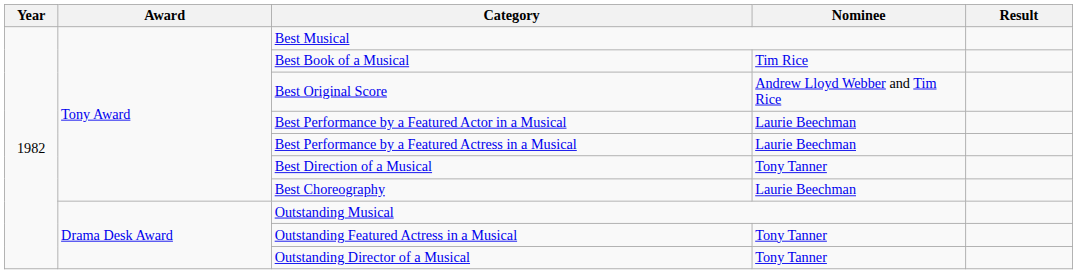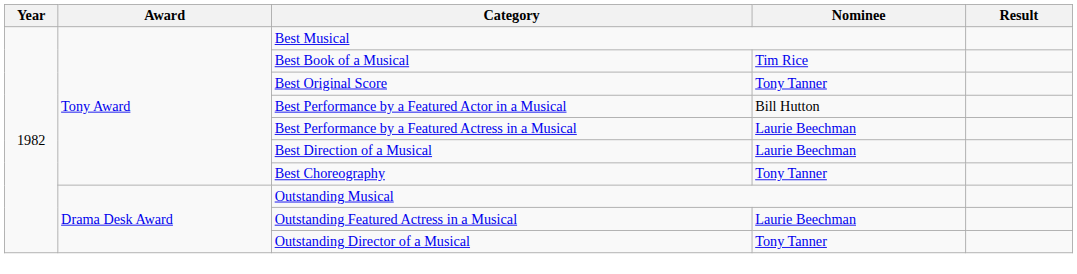Best Original Score | Nominee: Andrew Lloyd Webber and Tim Rice -> Tony Tanner
Best Performance by a Featured Actor in a Musical | Nominee: Laurie Beechman -> Bill Hutton
Best Direction of a Musical | Nominee: Tony Tanner -> Laurie Beechman
Best Choreography | Nominee: Laurie Beechman -> Tony Tanner
Outstanding Featured Actress in a Musical | Nominee: Tony Tanner -> Laurie Beechman
